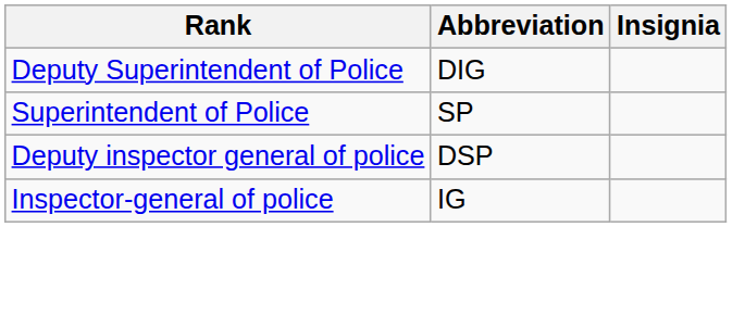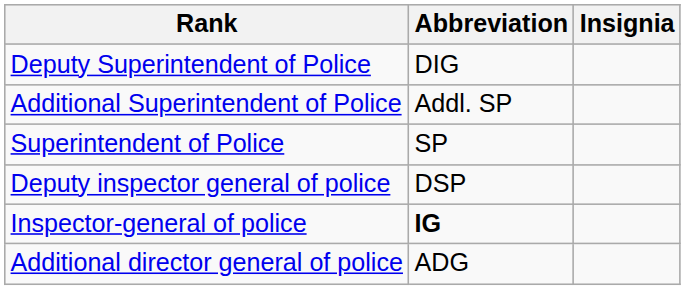+ row: Additional Superintendent of Police | Addl. SP
Inspector-general of police | Abbreviation: normal -> bold
+ row: Additional director general of police | ADG
